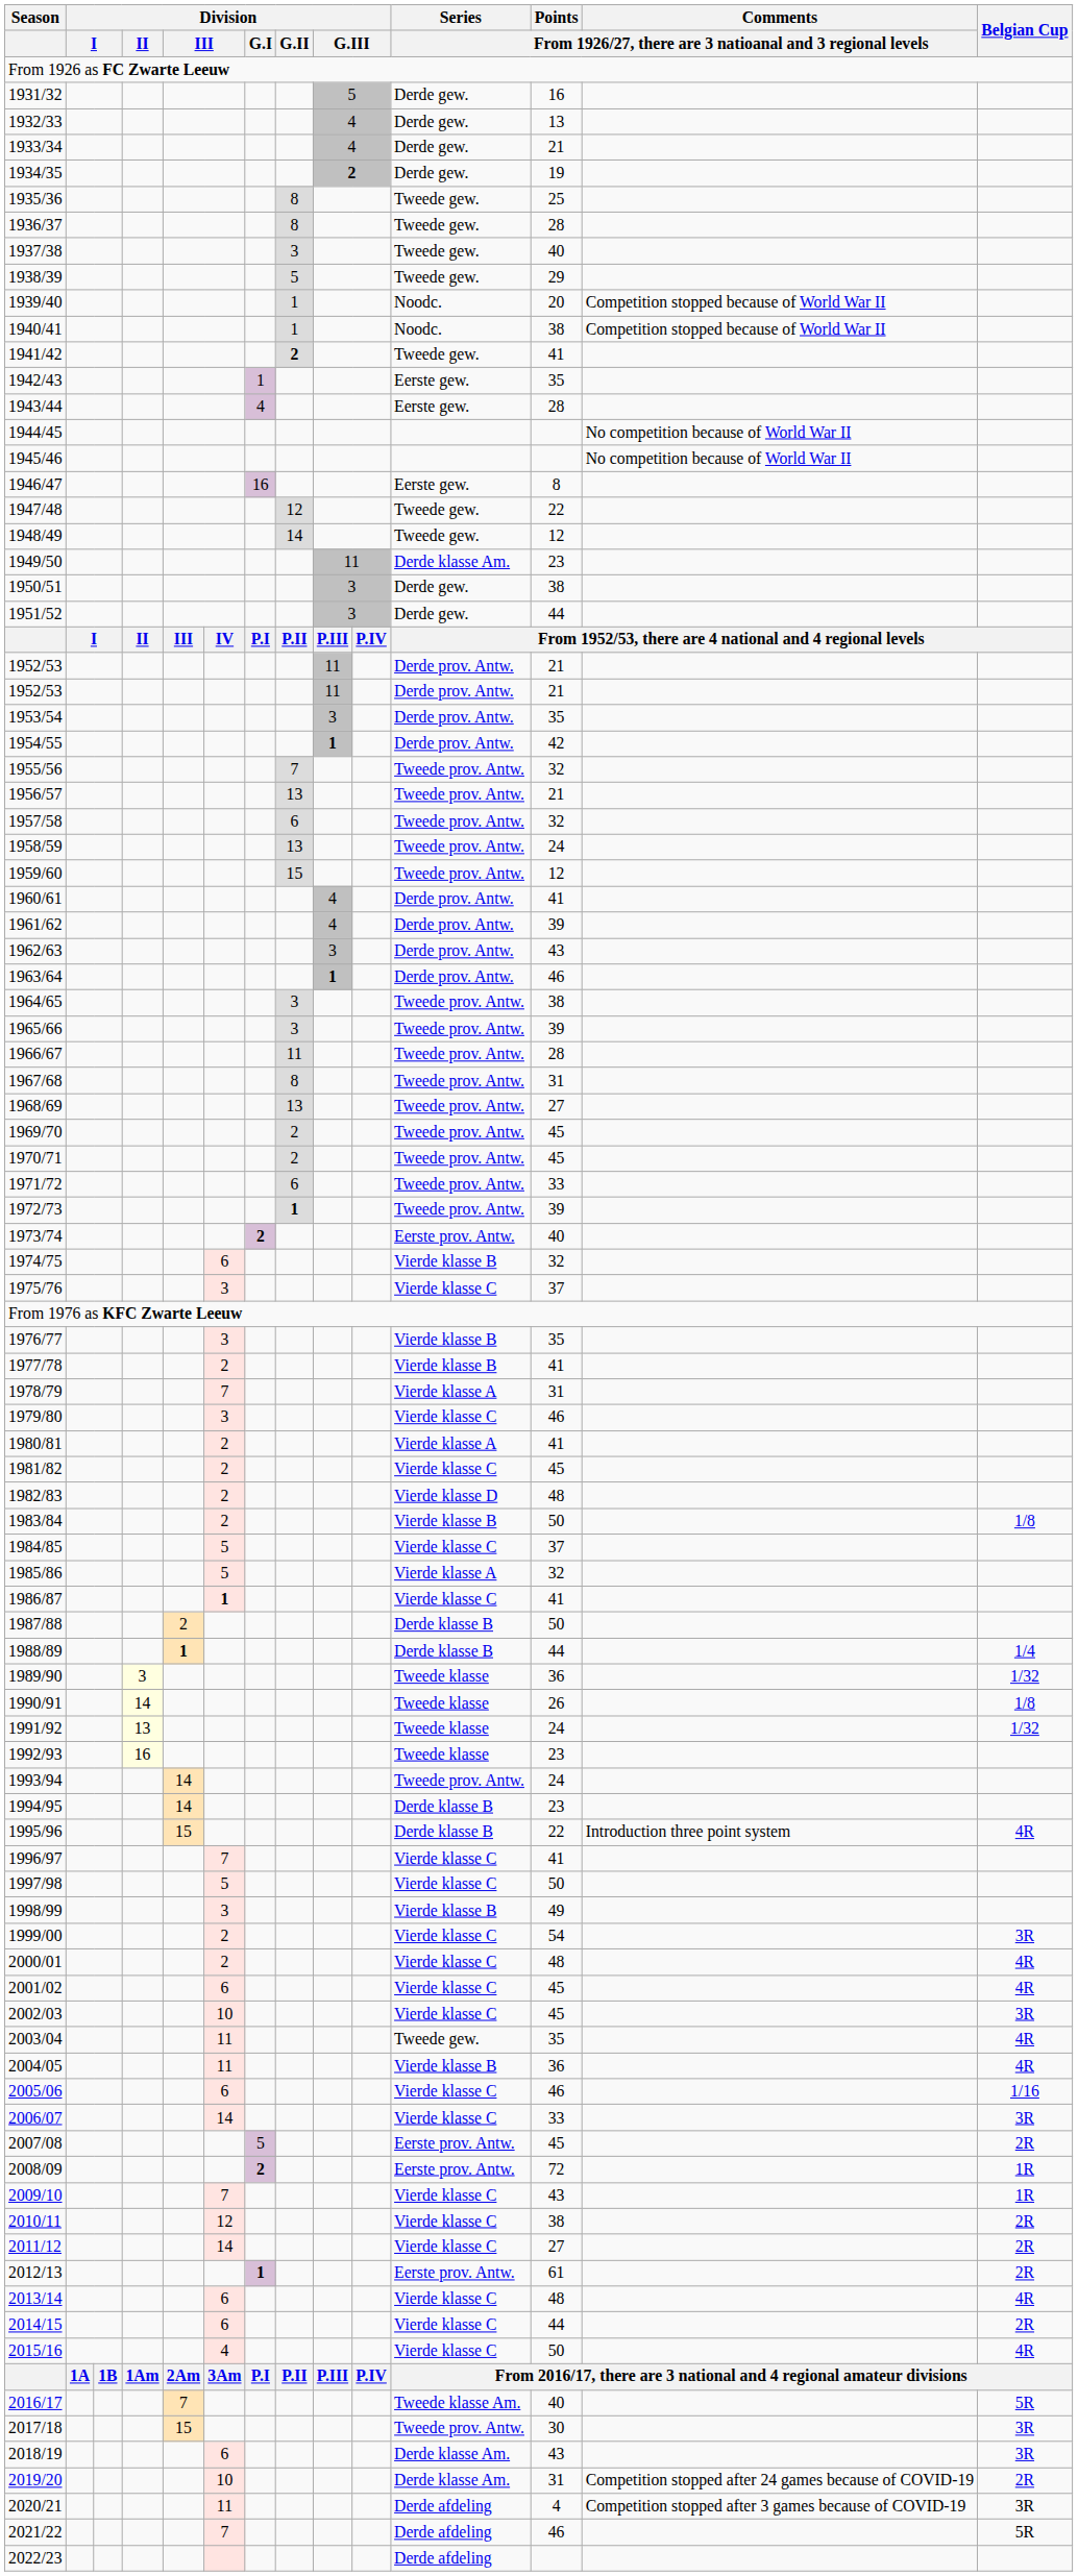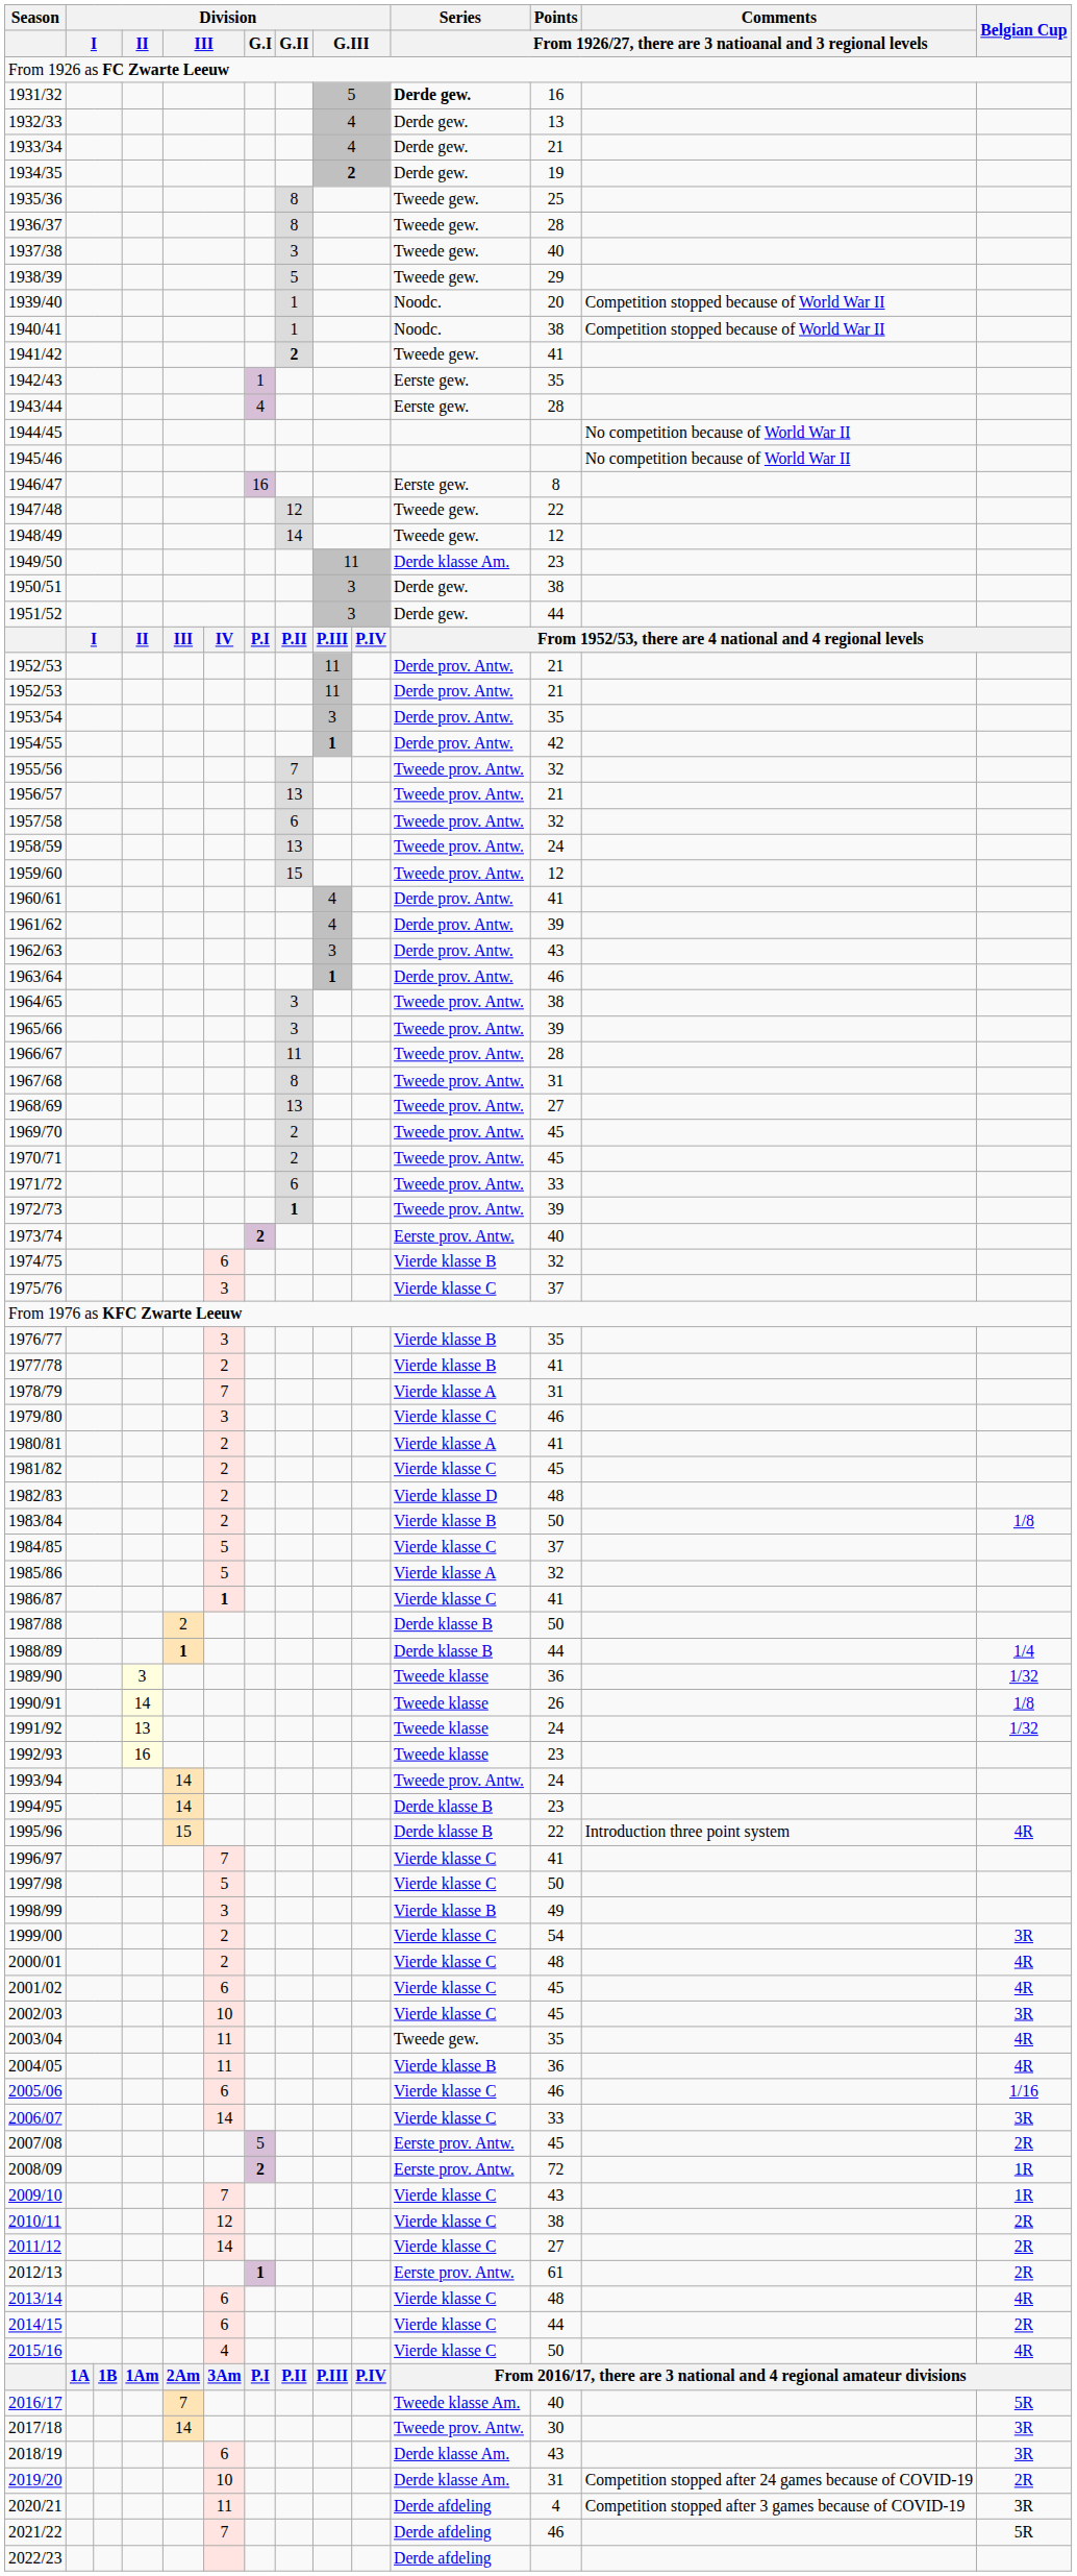1931/32 | column 11: normal -> bold
2017/18 | column 5: 15 -> 14
